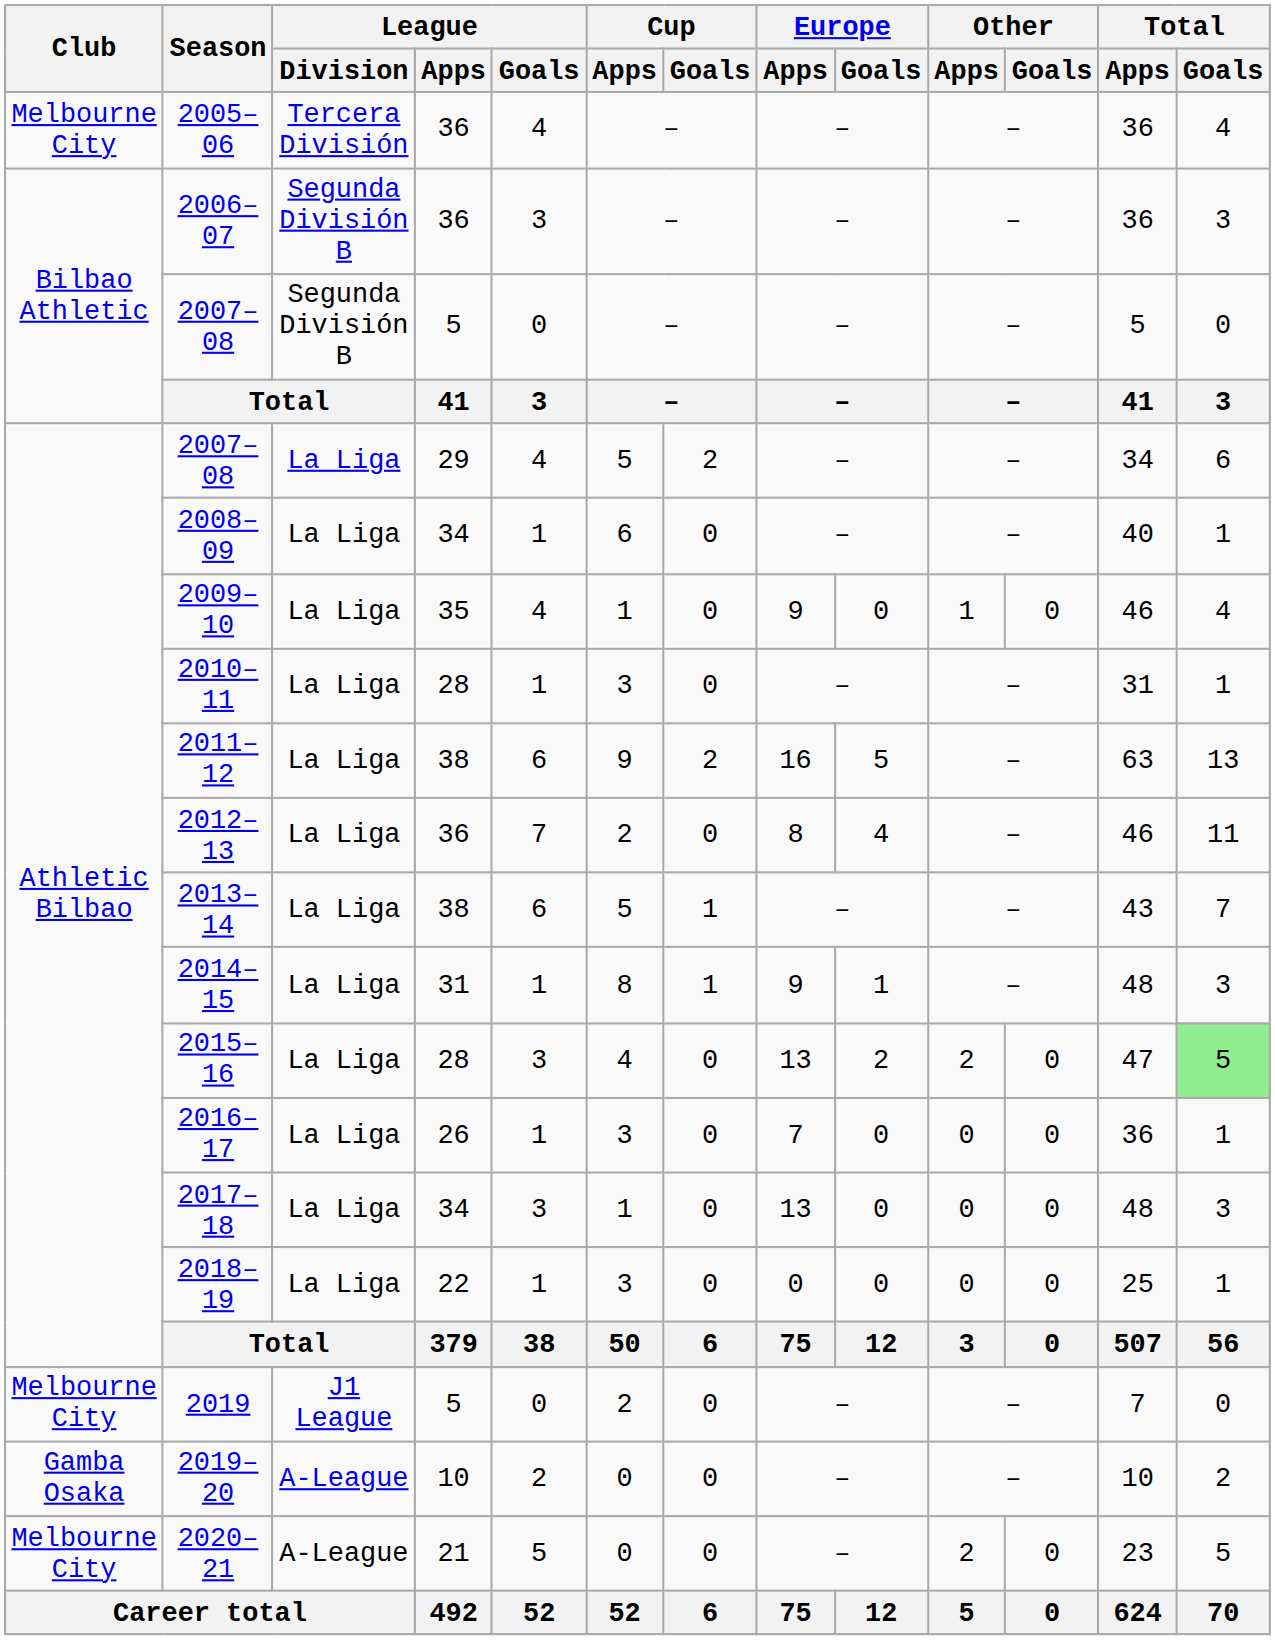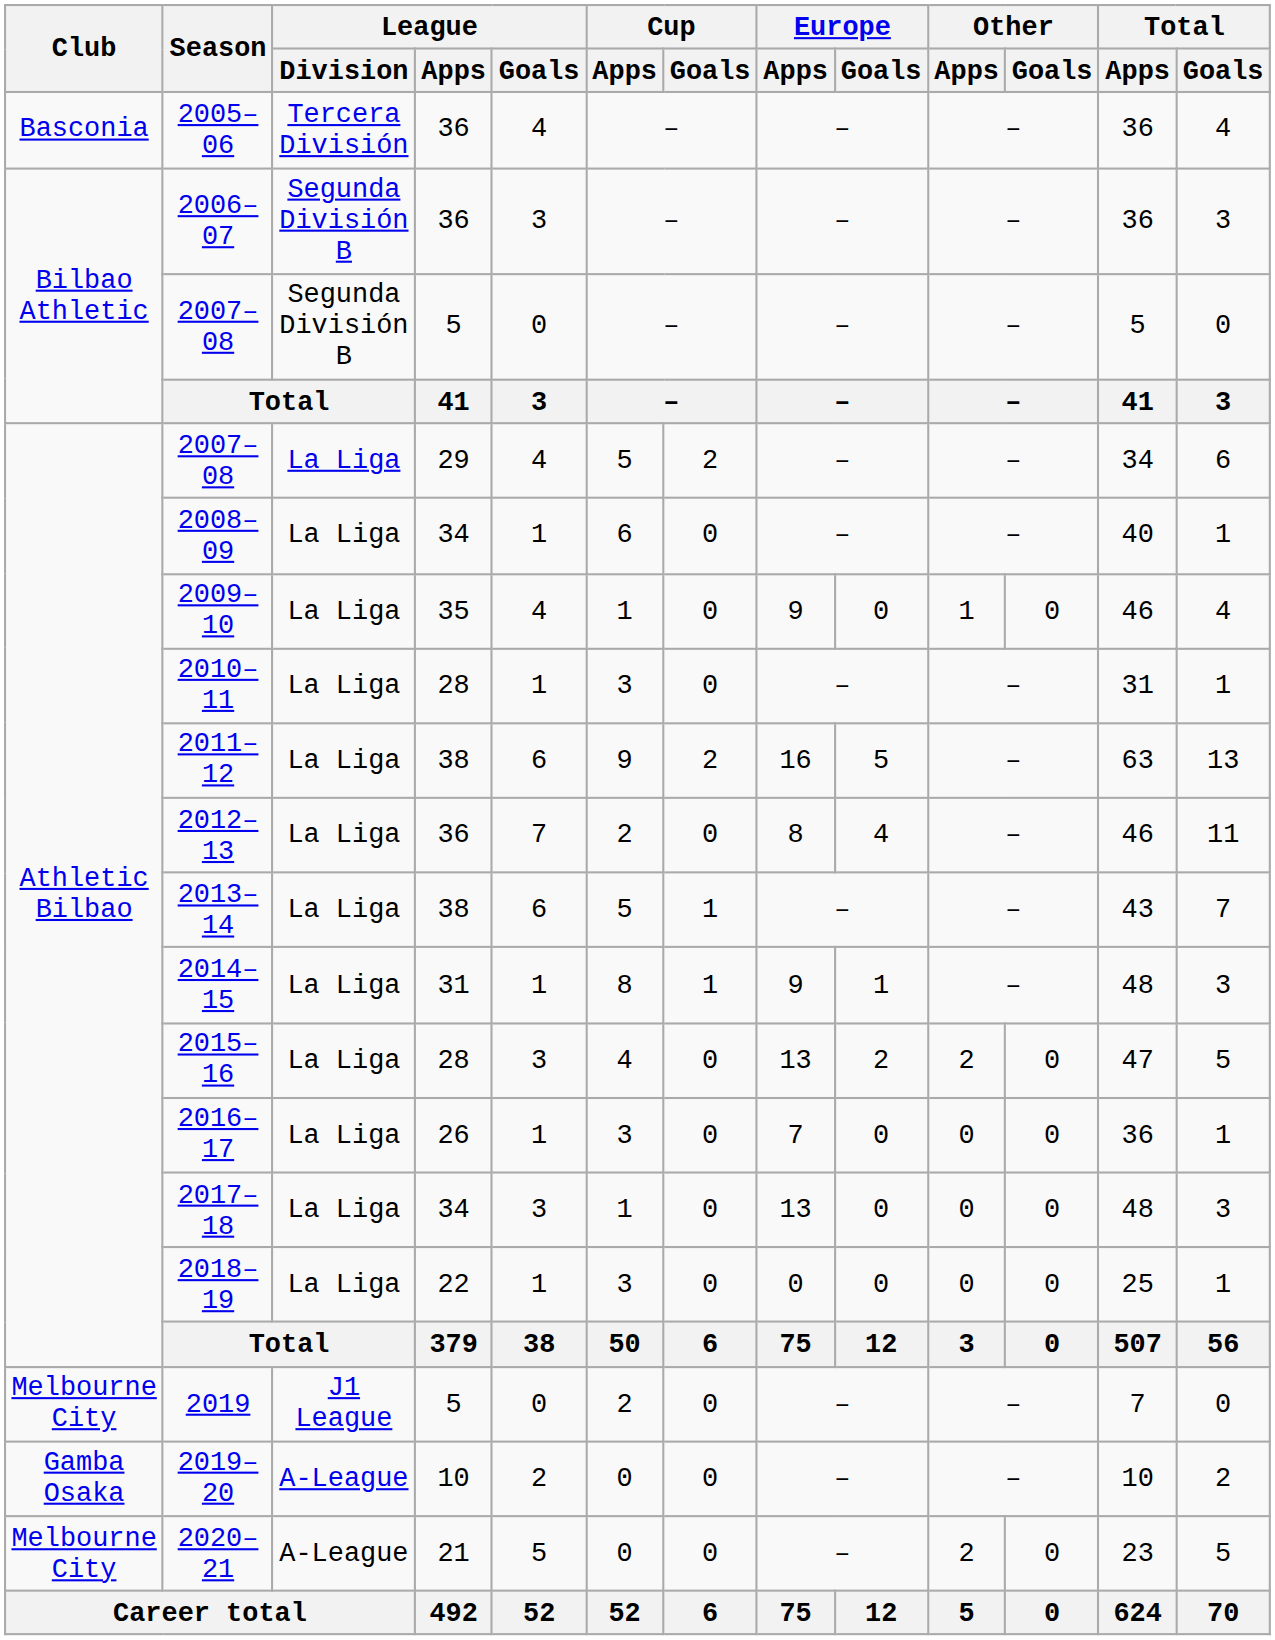2005–06 | Club: Melbourne City -> Basconia
2015–16 | Total / Goals: lightgreen background -> no background
